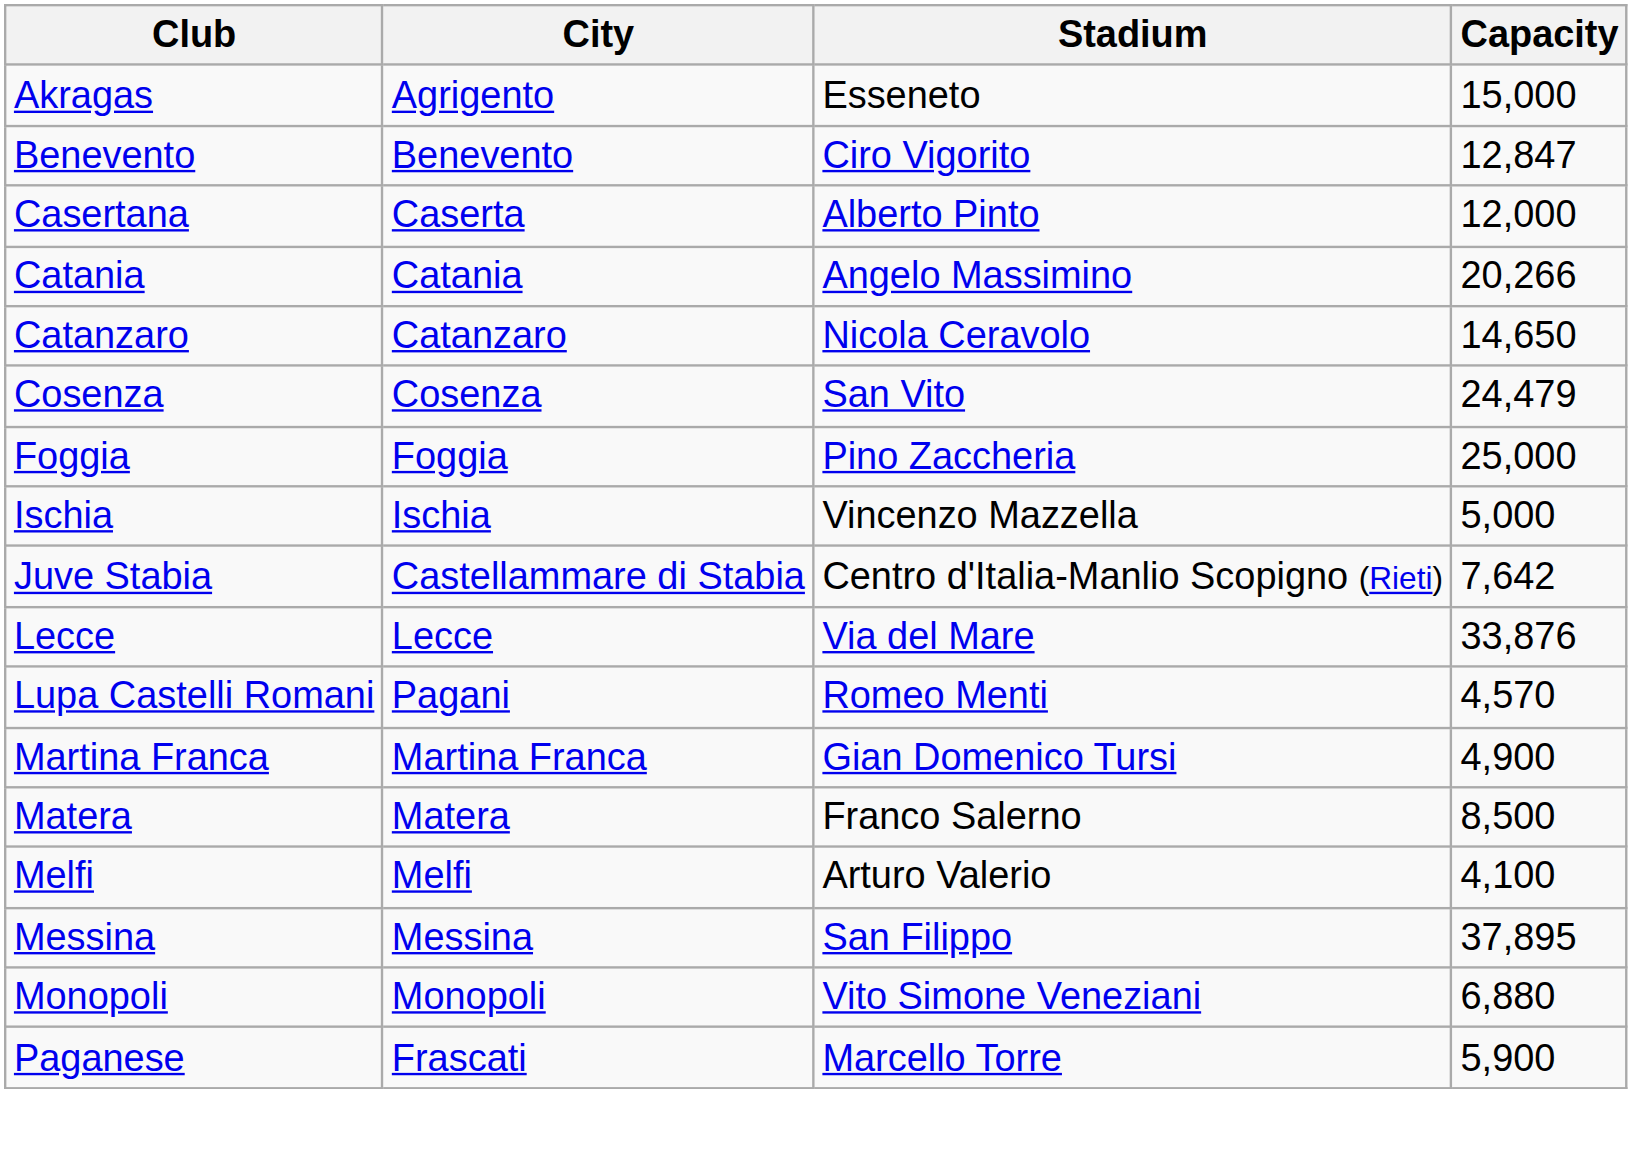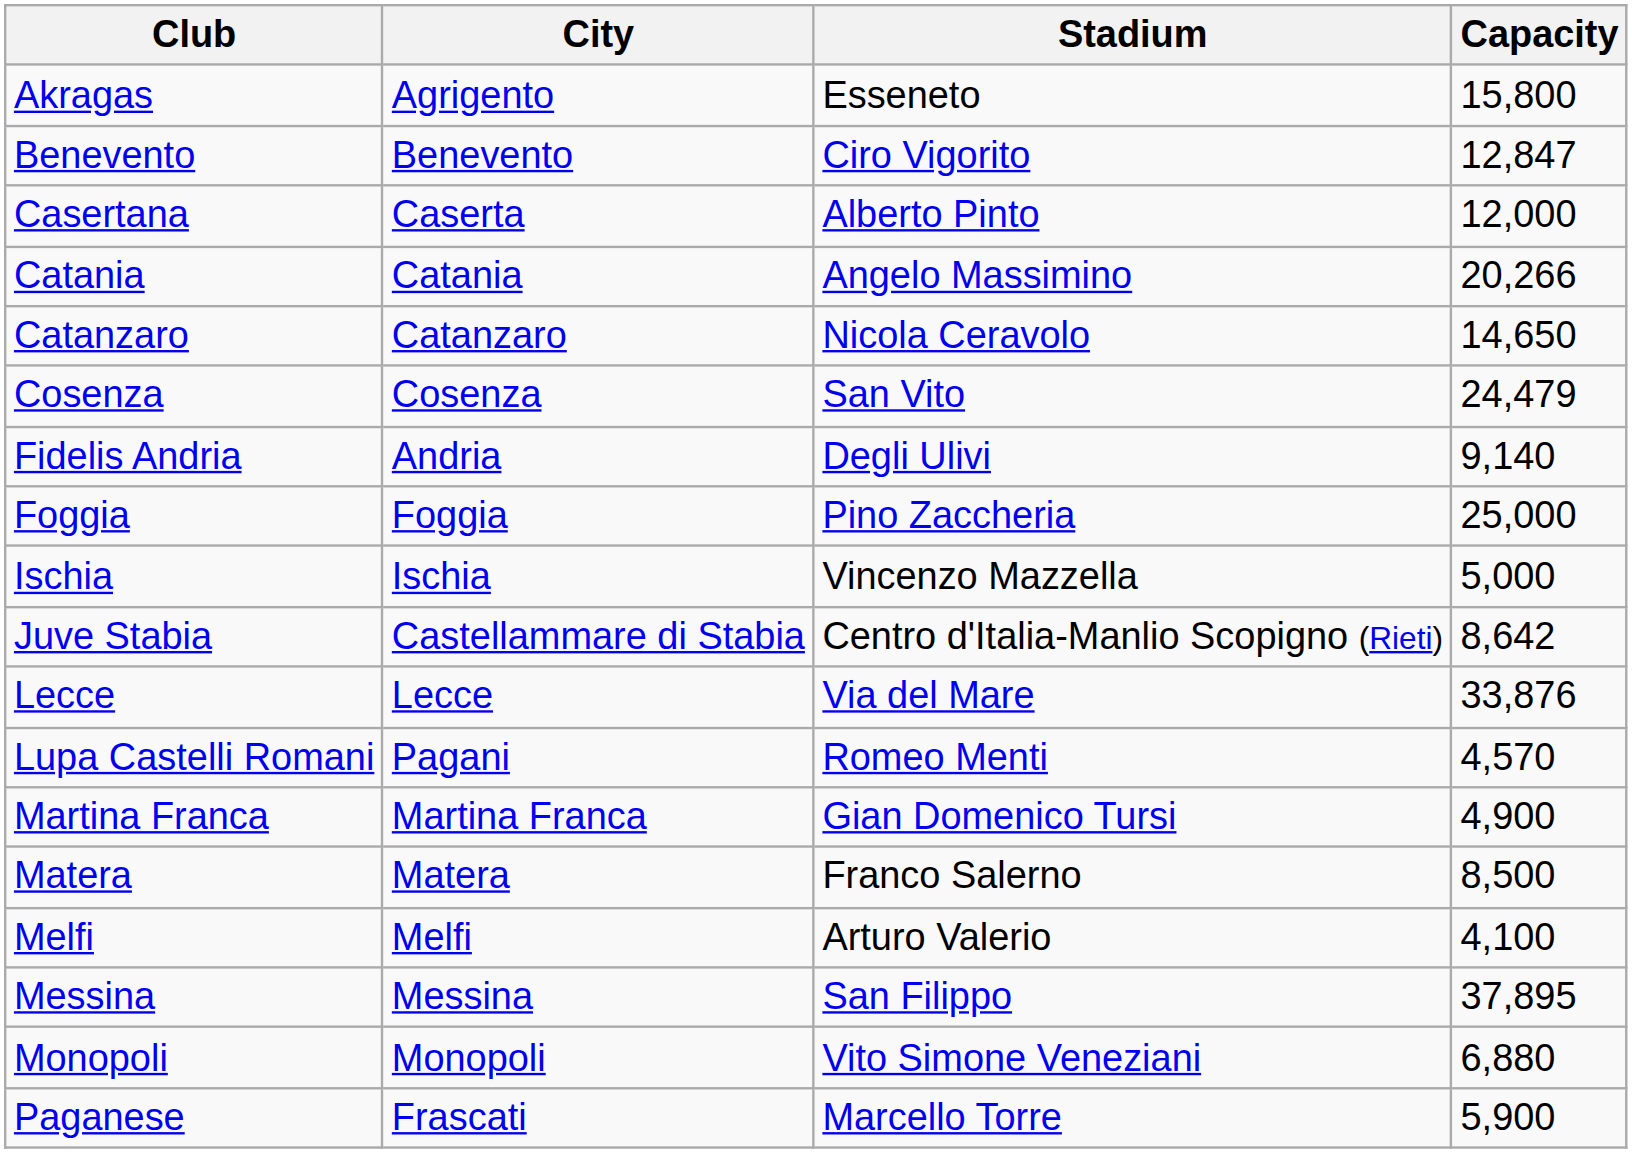Akragas | Capacity: 15,000 -> 15,800
+ row: Fidelis Andria | Andria | Degli Ulivi | 9,140
Juve Stabia | Capacity: 7,642 -> 8,642
